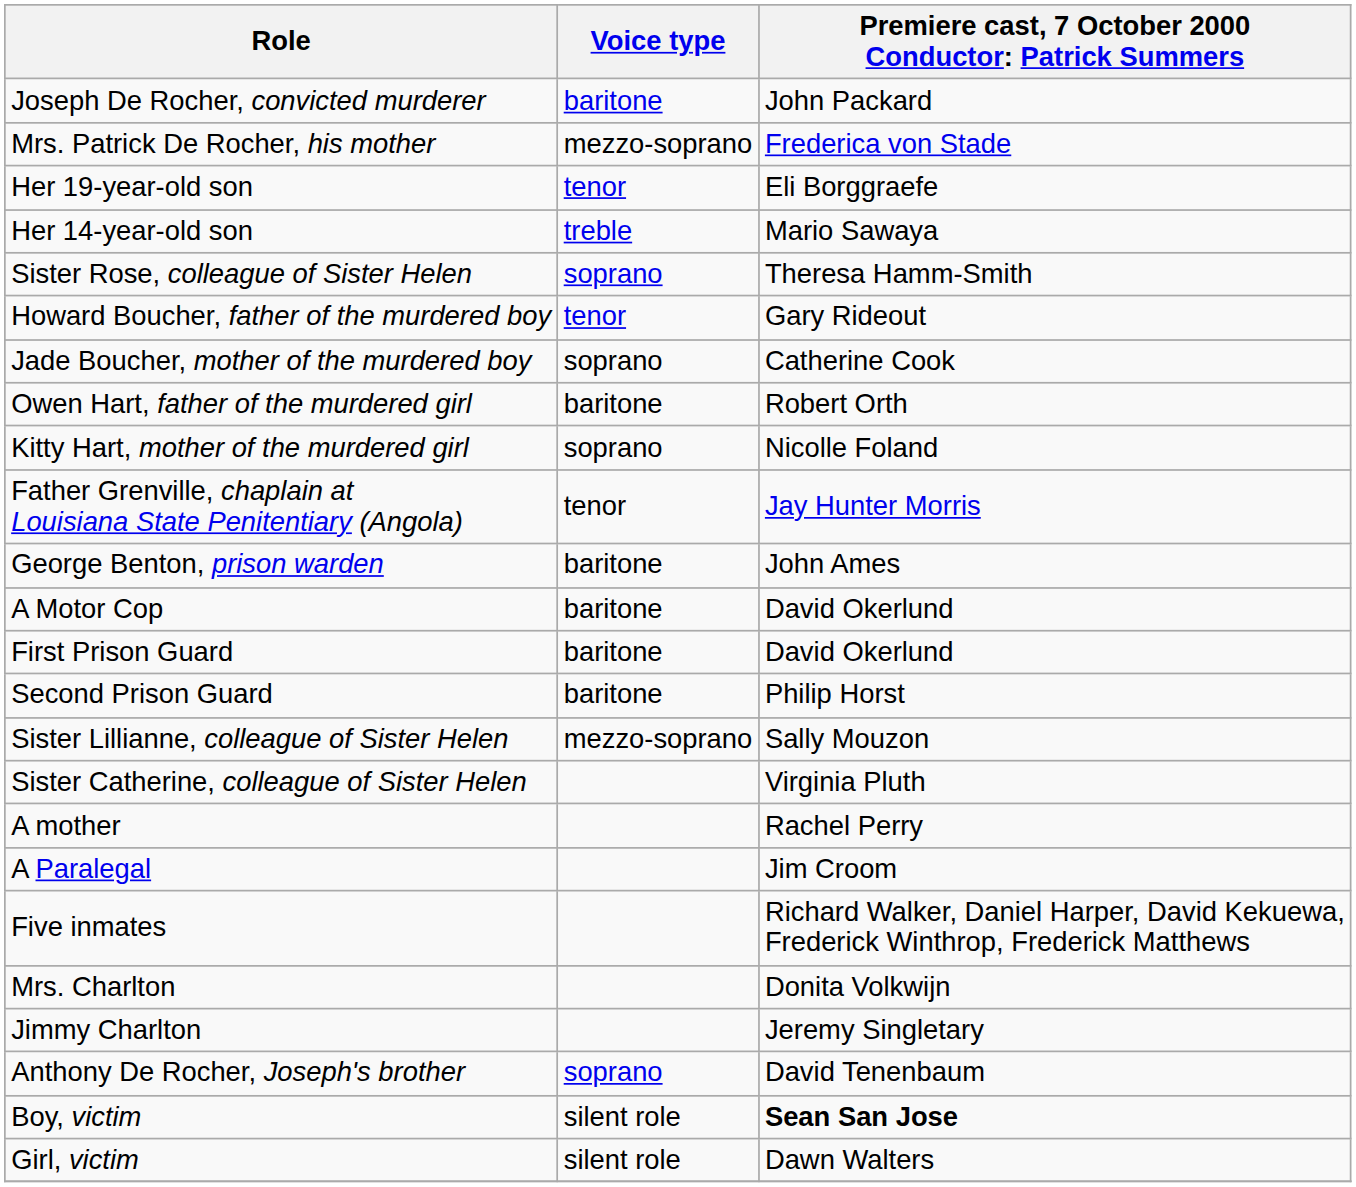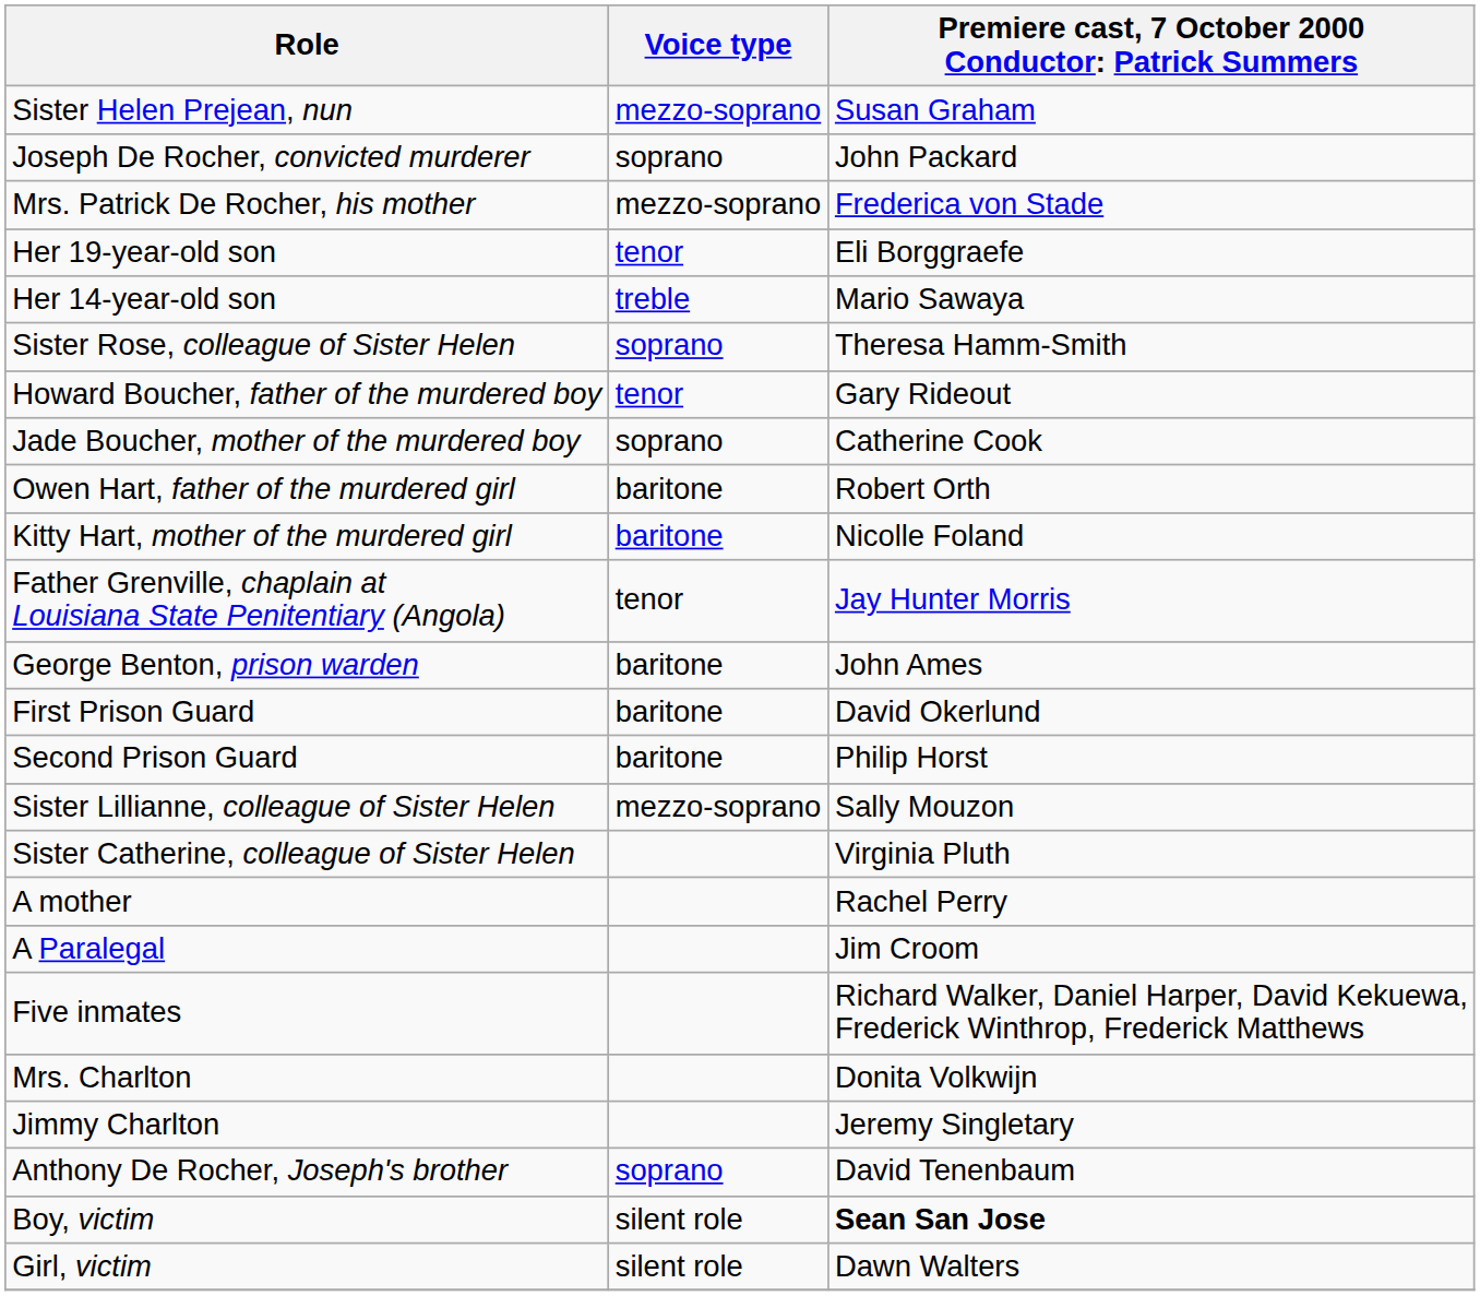+ row: Sister Helen Prejean, nun | mezzo-soprano | Susan Graham
Joseph De Rocher, convicted murderer | Voice type: baritone -> soprano
Kitty Hart, mother of the murdered girl | Voice type: soprano -> baritone
- row: A Motor Cop | baritone | David Okerlund
